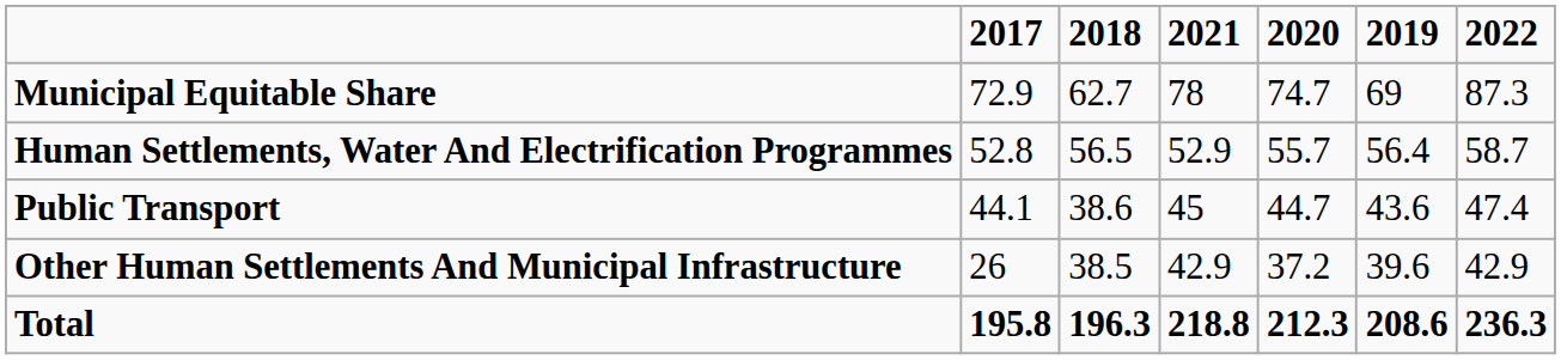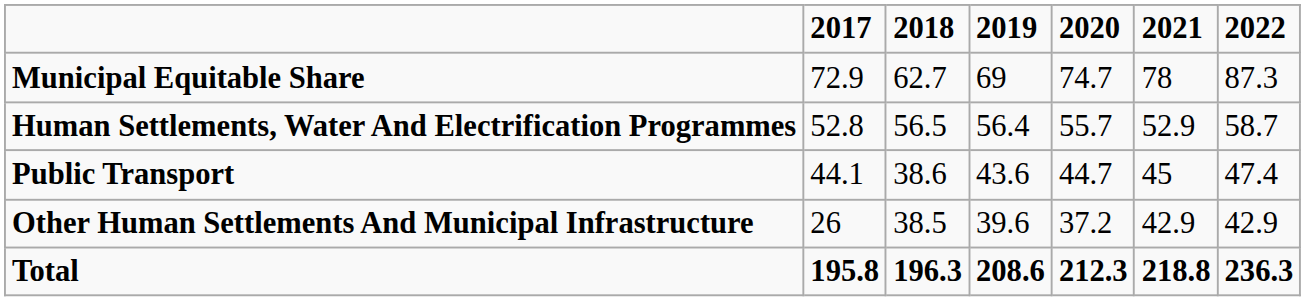columns swapped: 2019 <-> 2021
